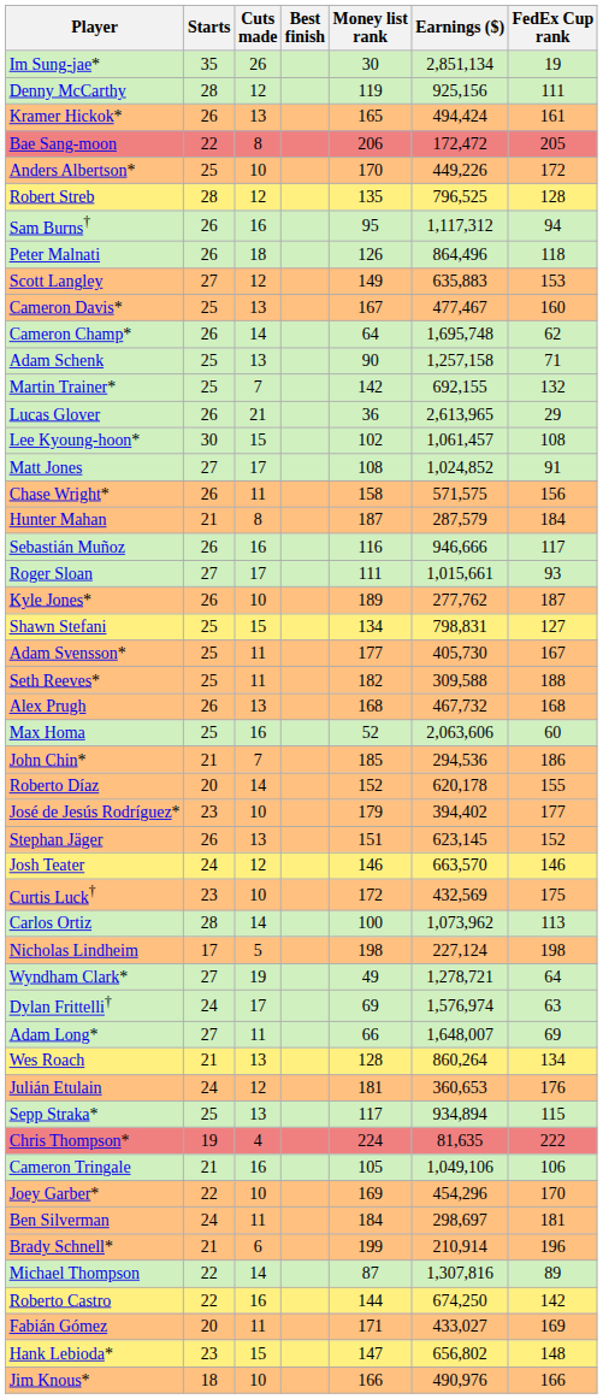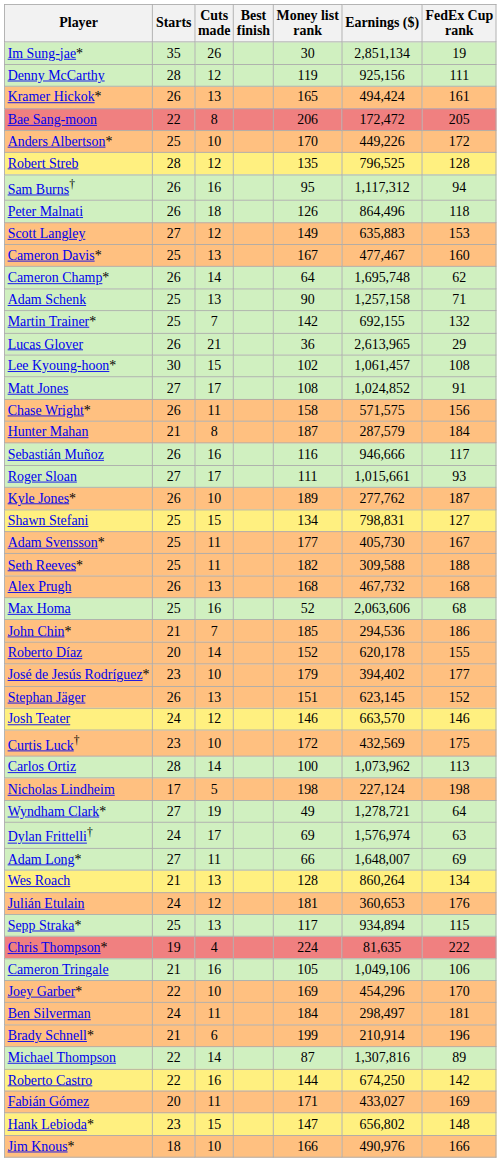Max Homa | FedEx Cup rank: 60 -> 68
Ben Silverman | Earnings ($): 298,697 -> 298,497
